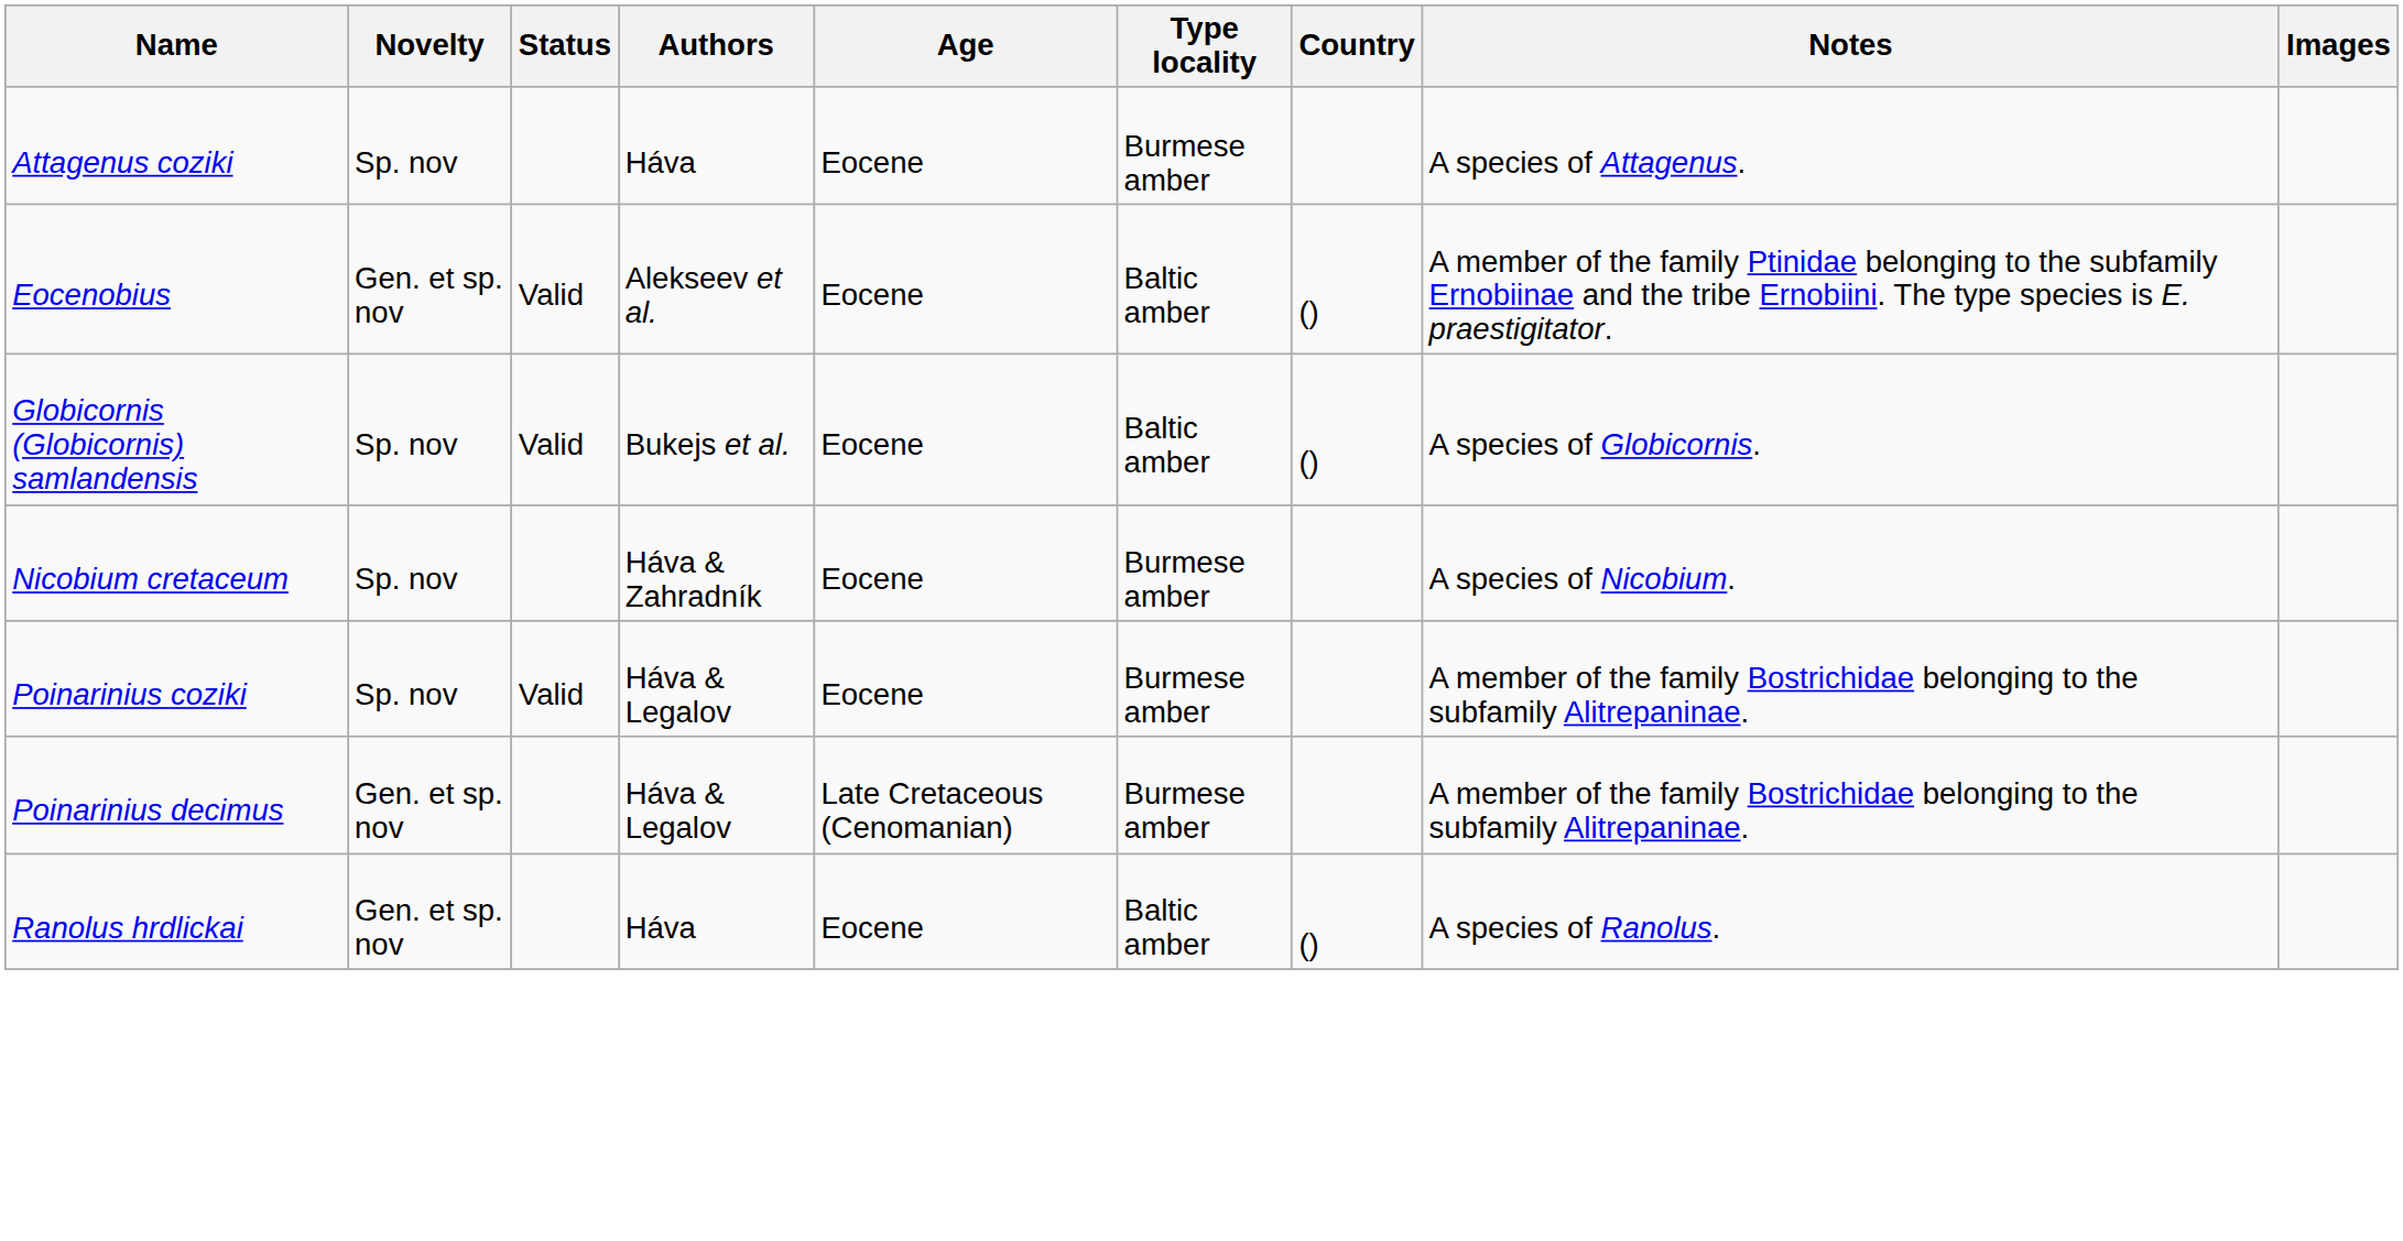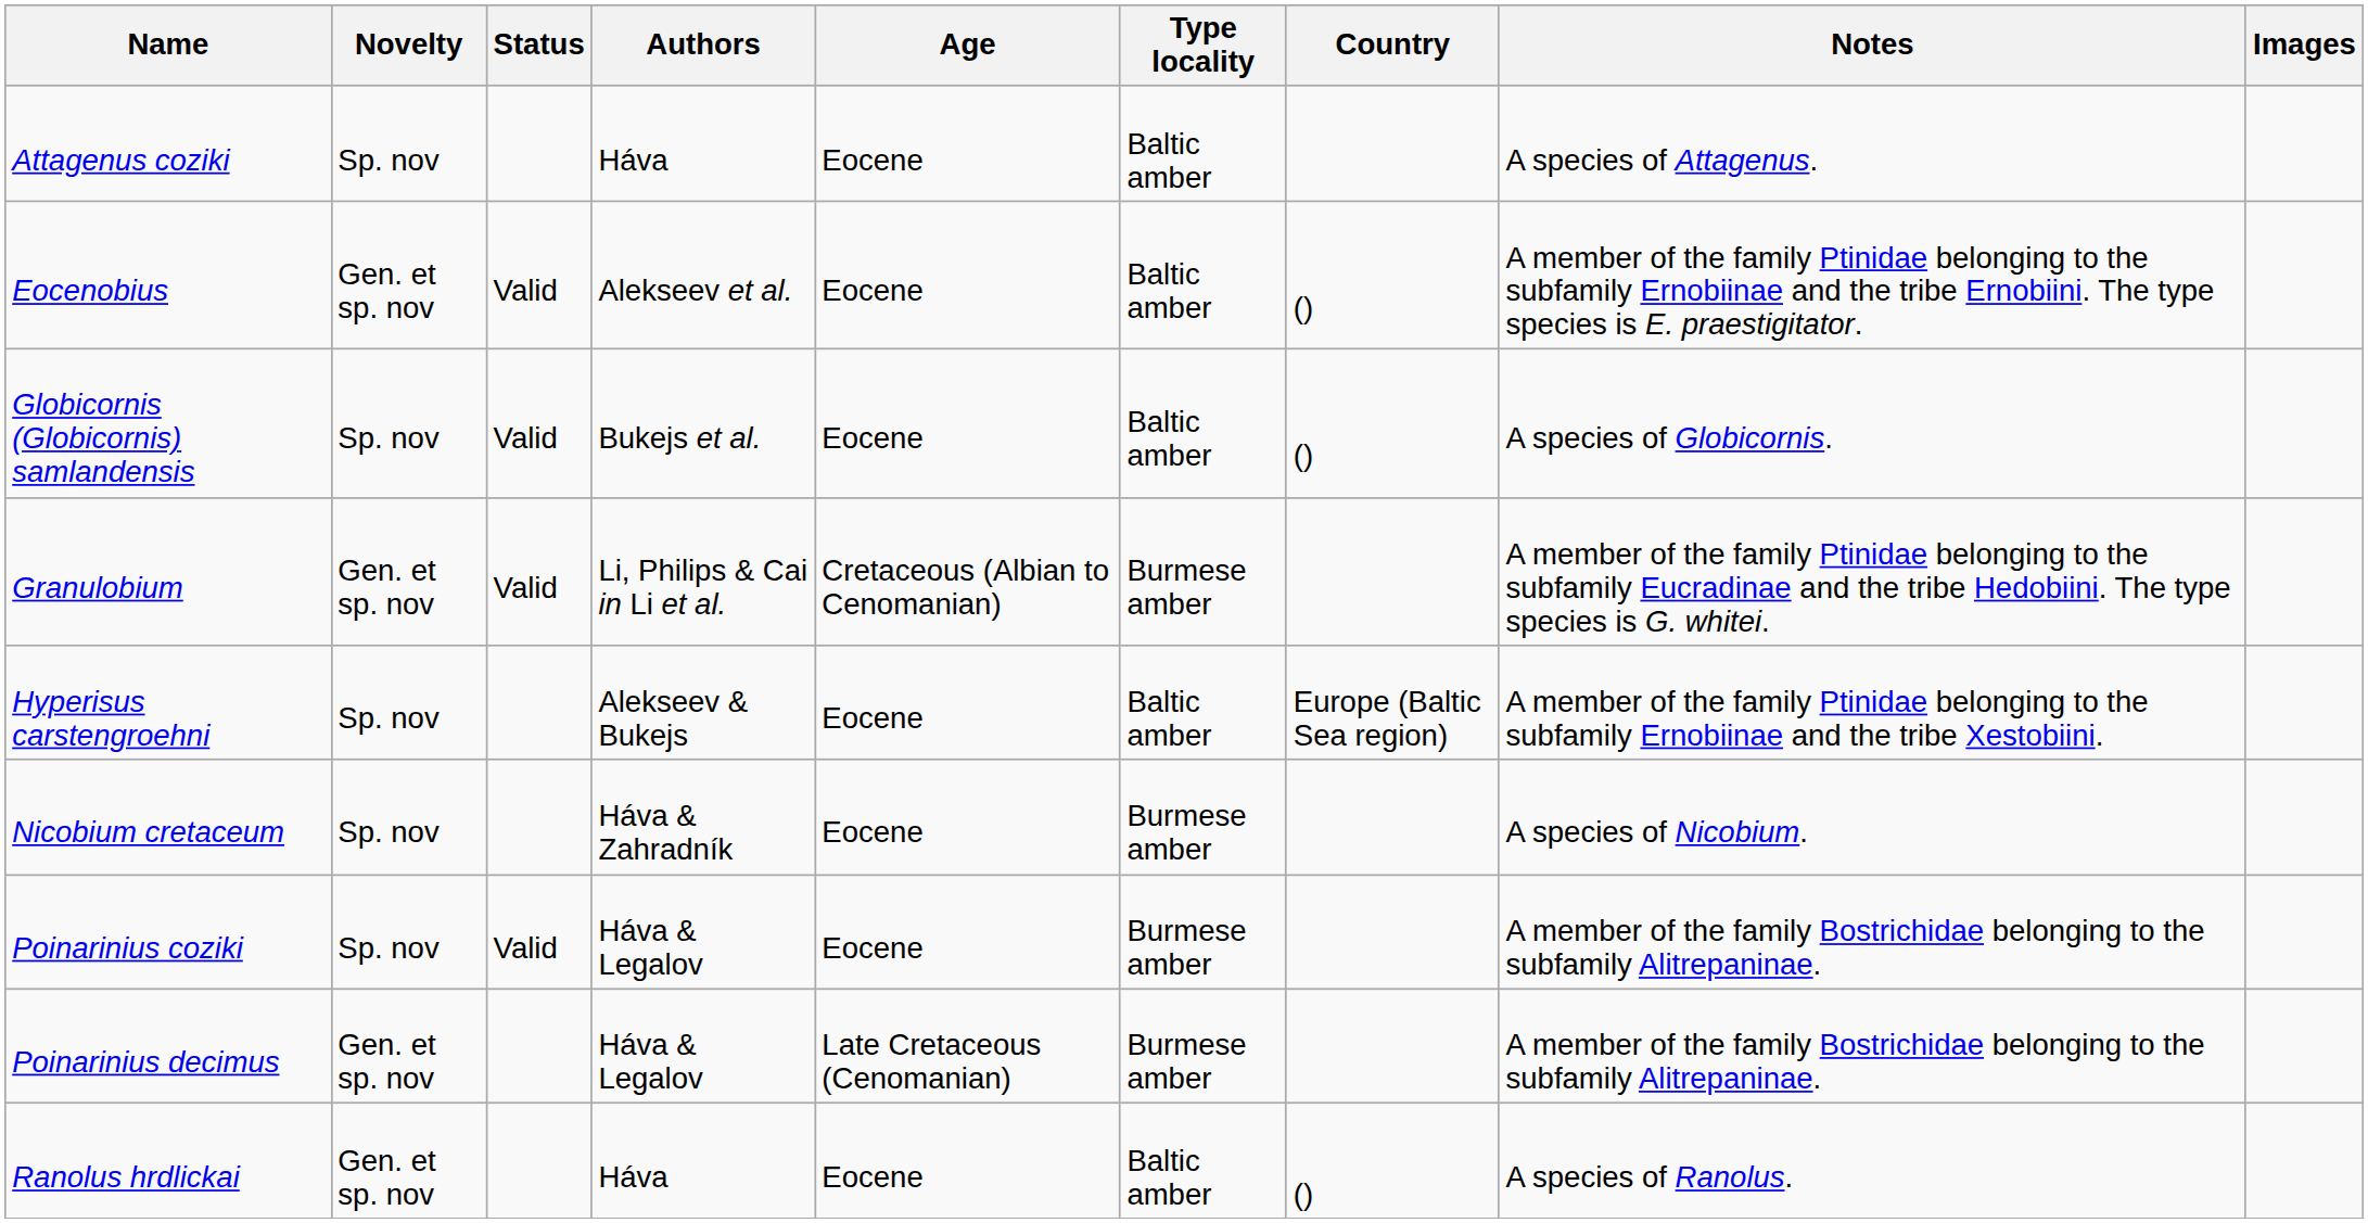Attagenus coziki | Type locality: Burmese amber -> Baltic amber
+ row: Granulobium | Gen. et sp. nov | Valid | Li, Philips & Cai in Li et al. | Cretaceous (Albian to Cenomanian) | Burmese amber | A member of the family Ptinidae belonging to the subfamily Eucradinae and the tribe Hedobiini. The type species is G. whitei.
+ row: Hyperisus carstengroehni | Sp. nov | Alekseev & Bukejs | Eocene | Baltic amber | Europe (Baltic Sea region) | A member of the family Ptinidae belonging to the subfamily Ernobiinae and the tribe Xestobiini.
